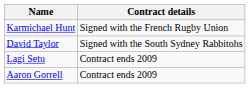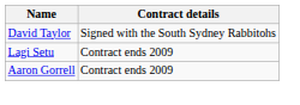- row: Karmichael Hunt | Signed with the French Rugby Union
